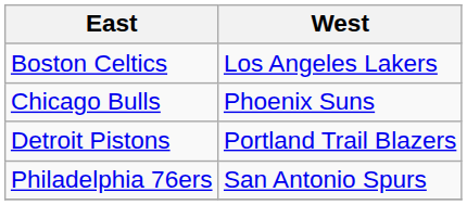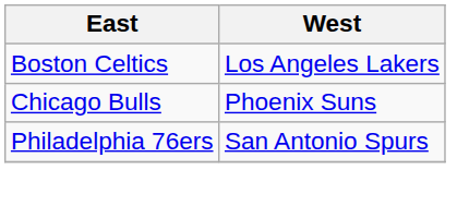- row: Detroit Pistons | Portland Trail Blazers
